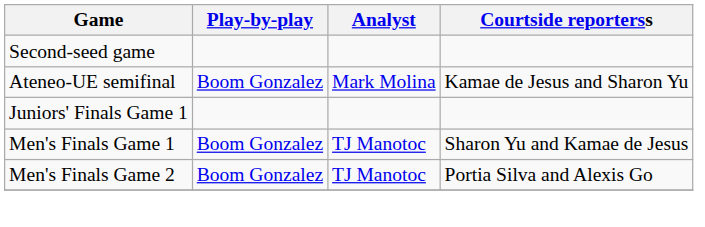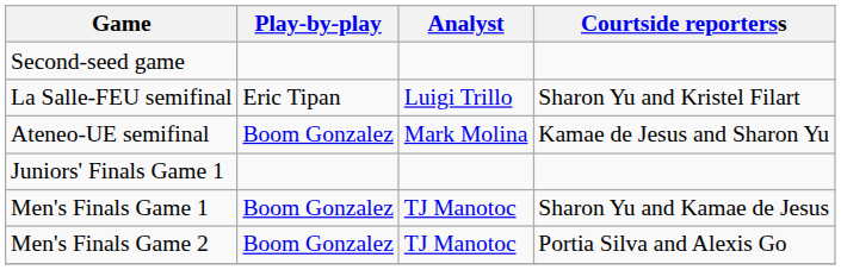+ row: La Salle-FEU semifinal | Eric Tipan | Luigi Trillo | Sharon Yu and Kristel Filart
